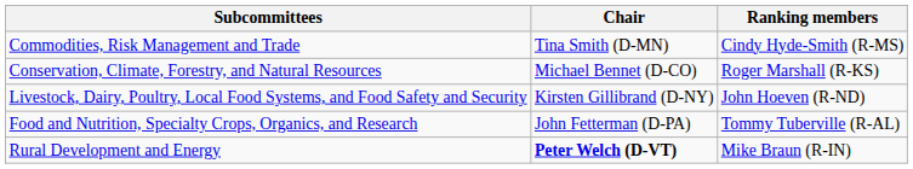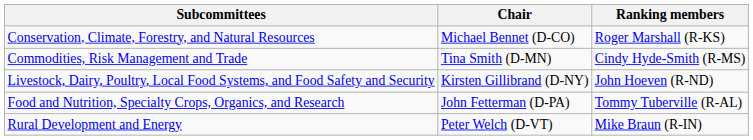rows swapped: Commodities, Risk Management and Trade <-> Conservation, Climate, Forestry, and Natural Resources
Rural Development and Energy | Chair: bold -> normal
